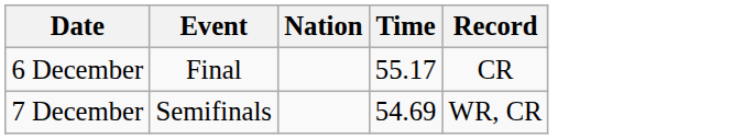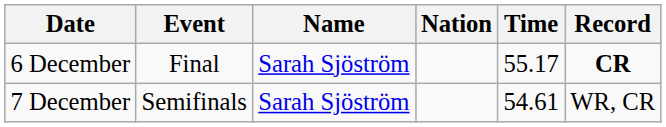+ column: Name | Sarah Sjöström | Sarah Sjöström
6 December | Record: normal -> bold
7 December | Time: 54.69 -> 54.61
